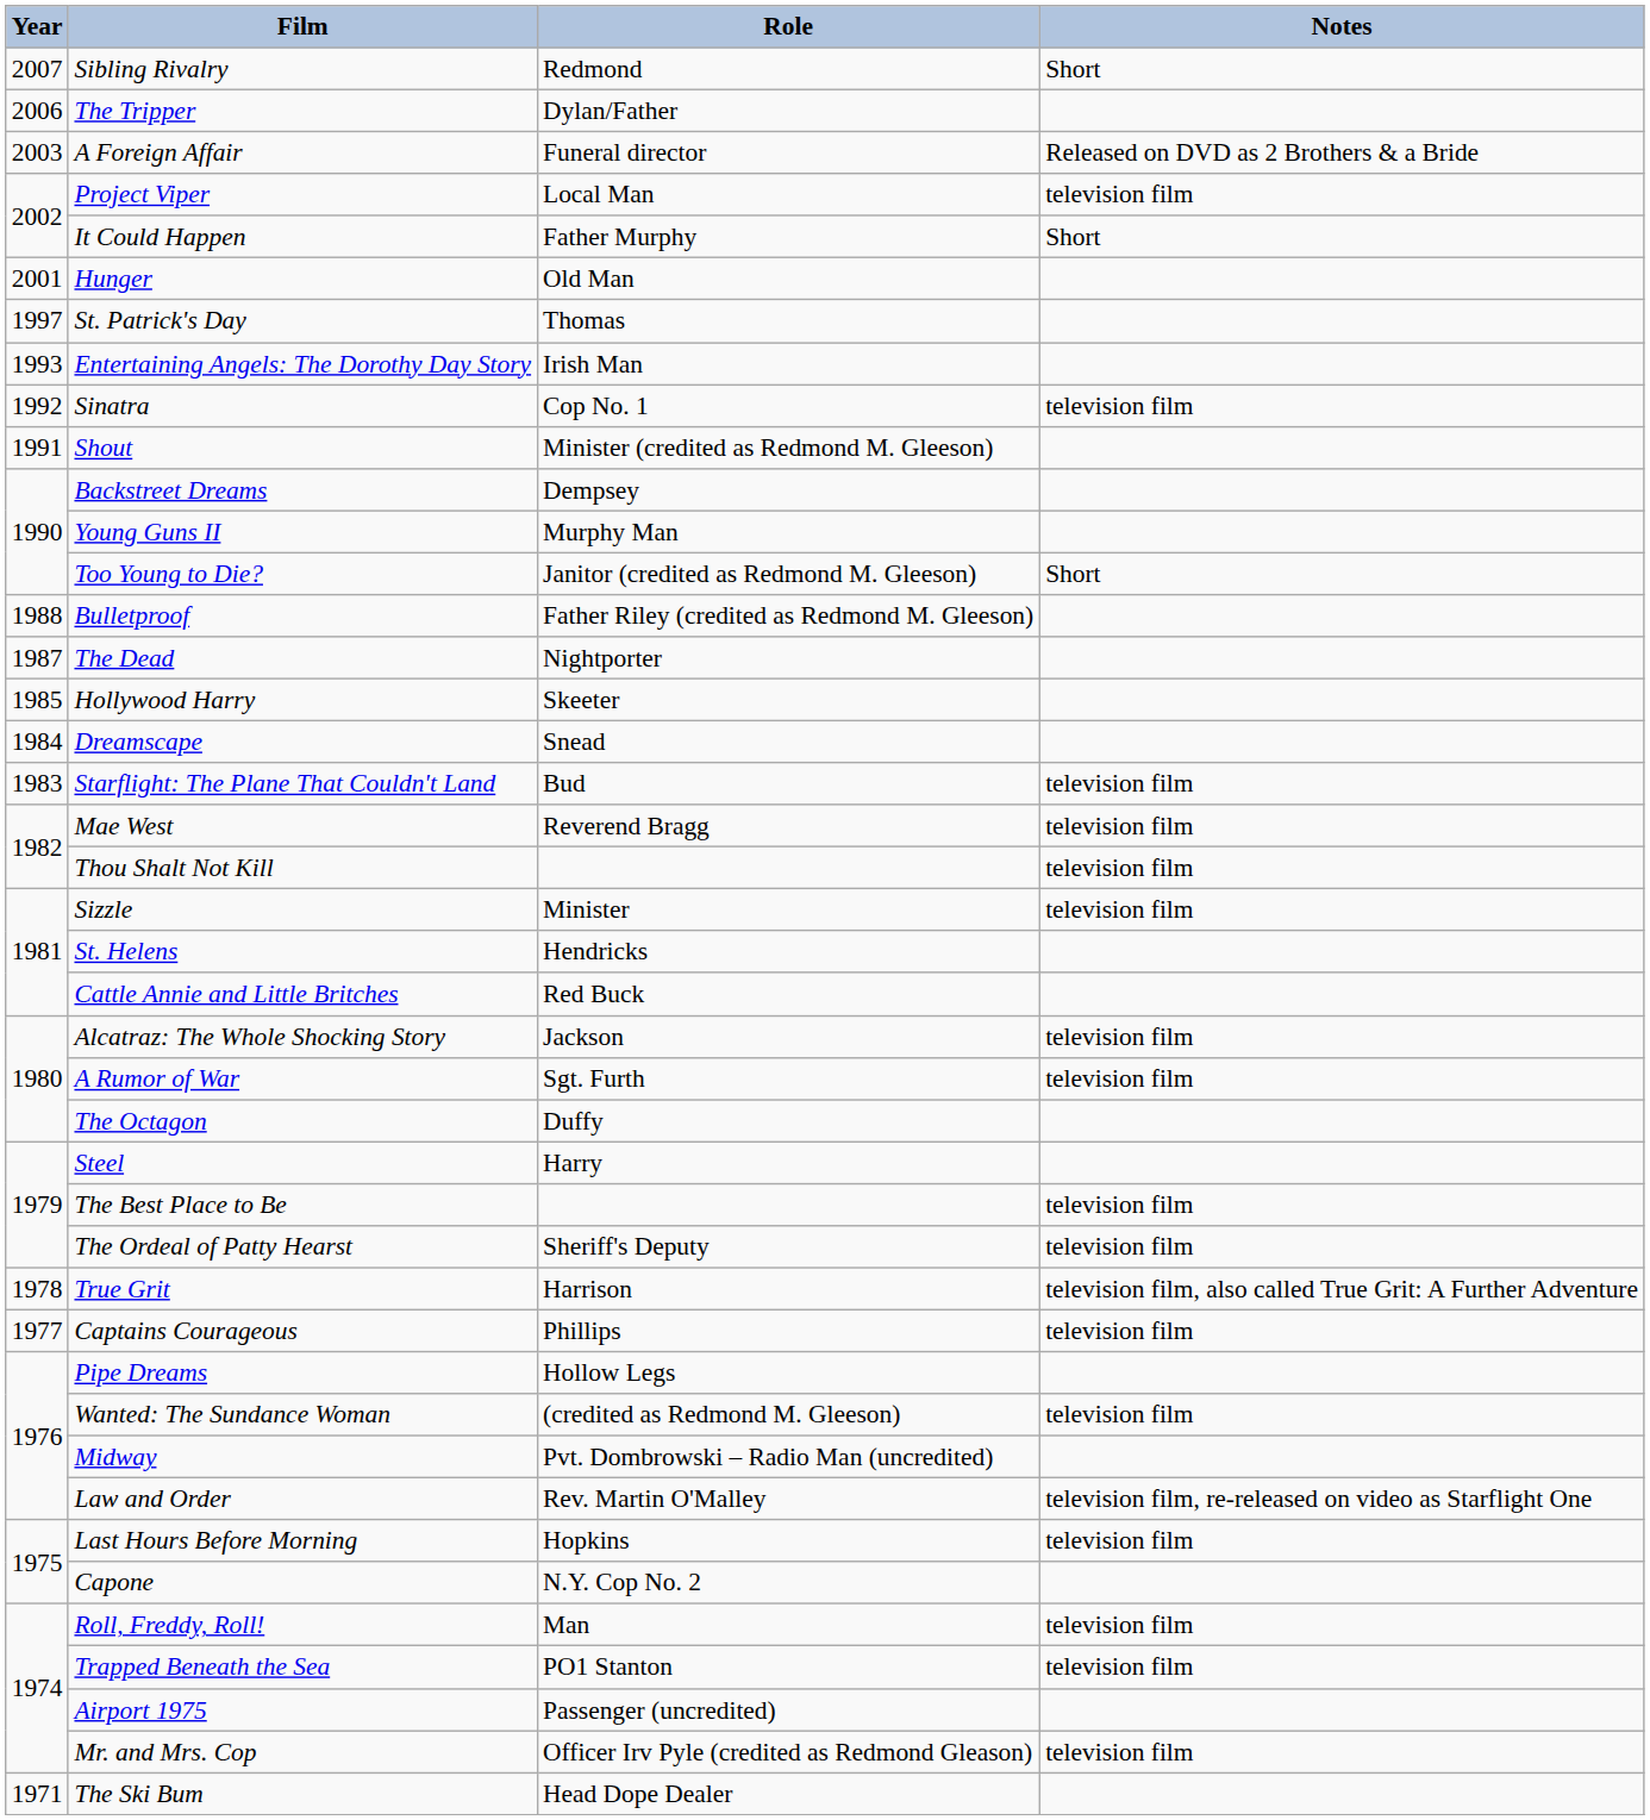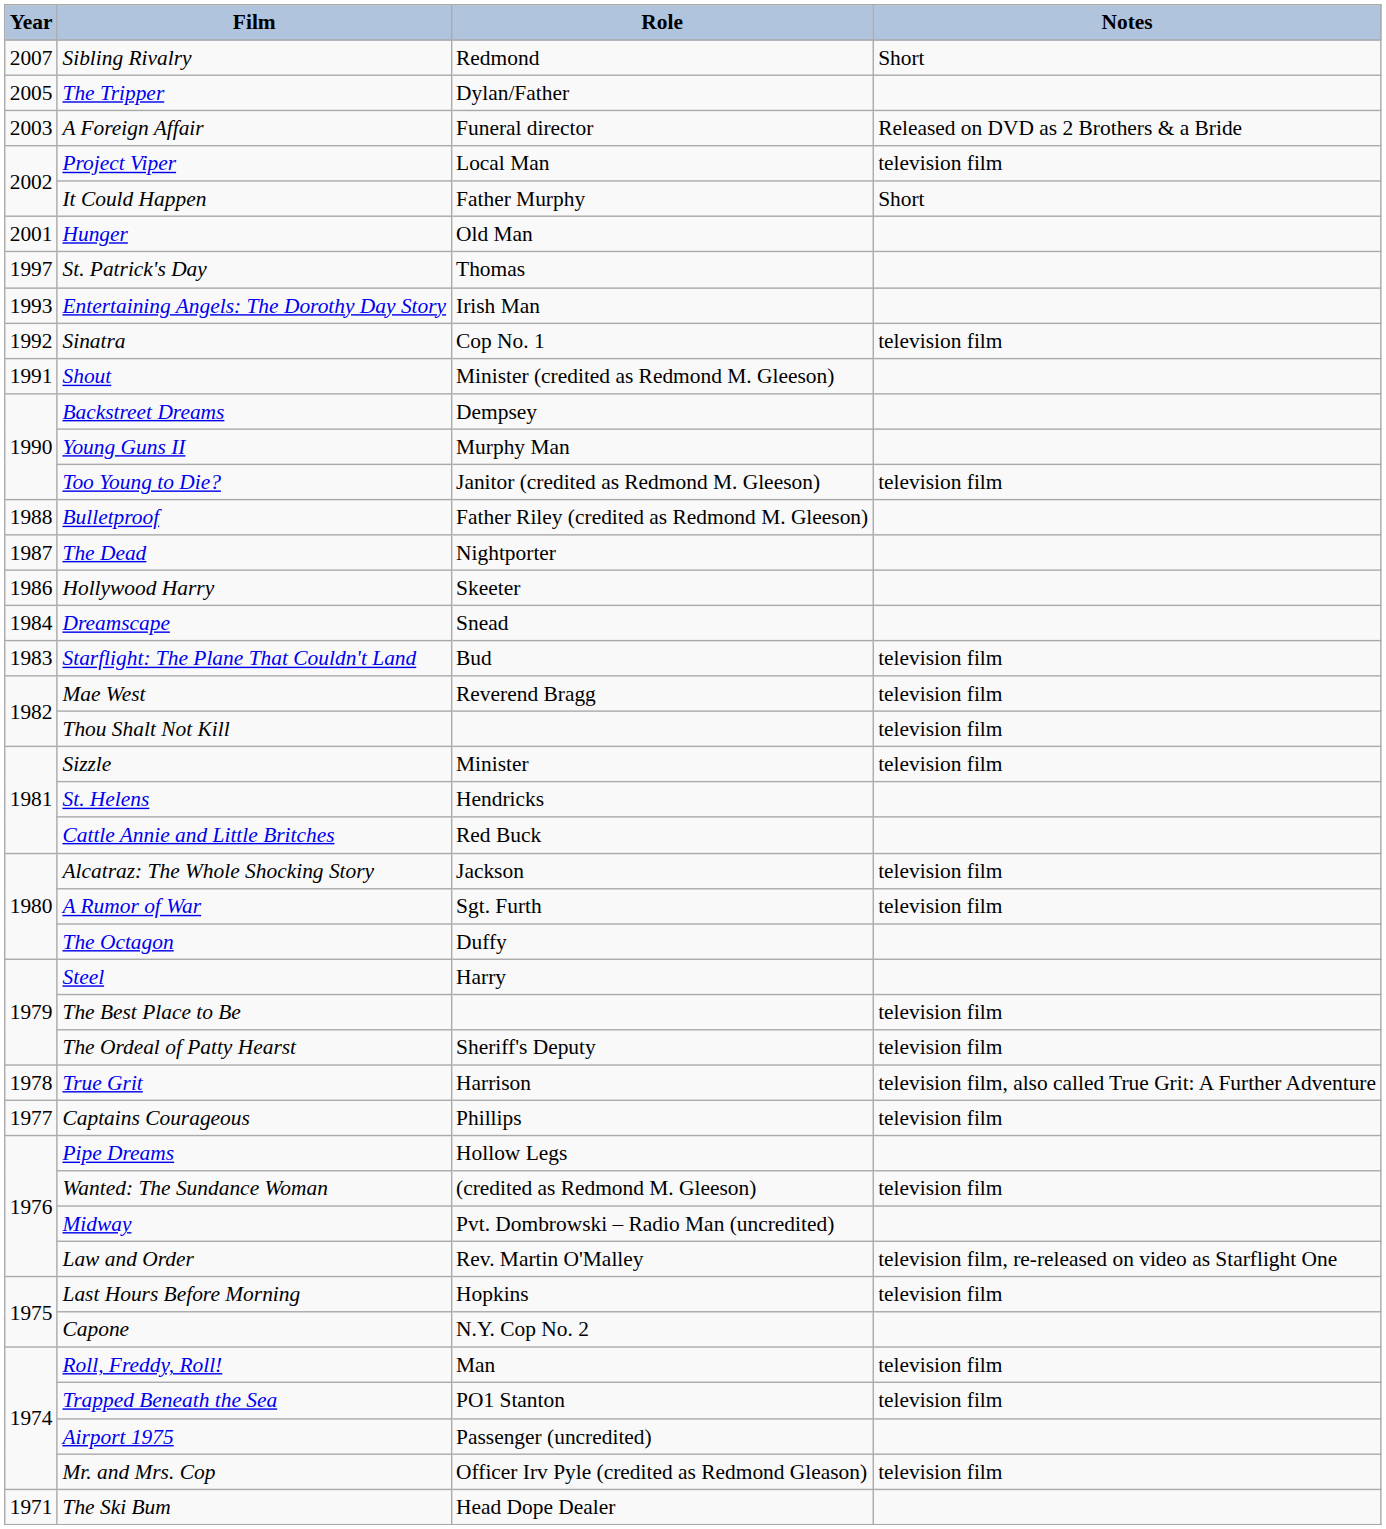The Tripper | Year: 2006 -> 2005
Too Young to Die? | Notes: Short -> television film
Hollywood Harry | Year: 1985 -> 1986
